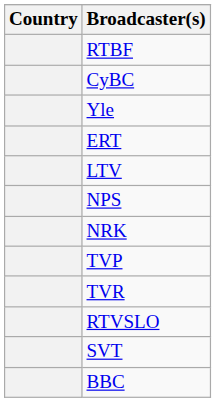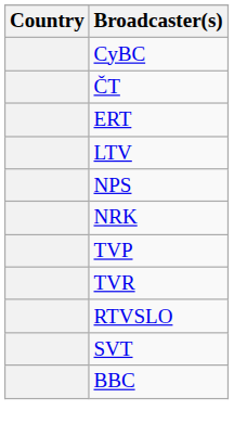- row: RTBF
+ row: ČT
- row: Yle
